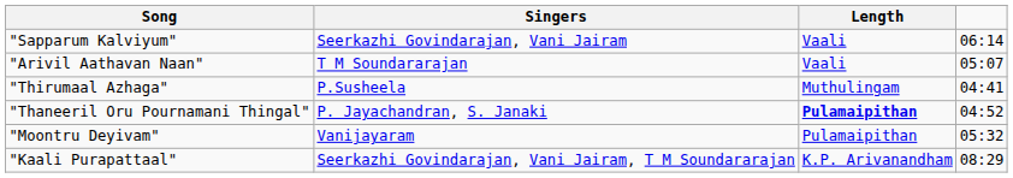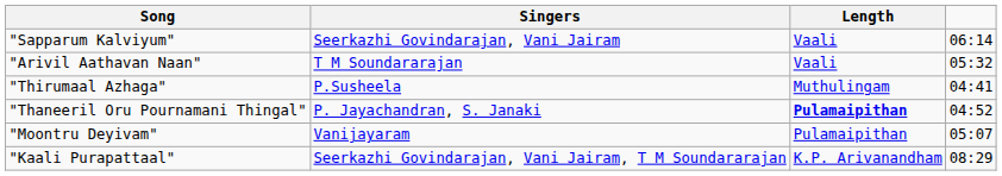"Arivil Aathavan Naan" | column 4: 05:07 -> 05:32
"Moontru Deyivam" | column 4: 05:32 -> 05:07
